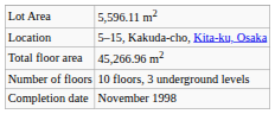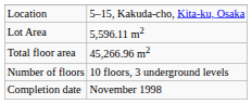rows swapped: Location <-> Lot Area
